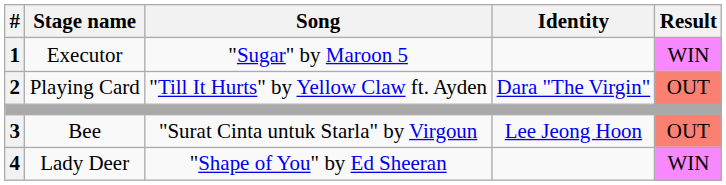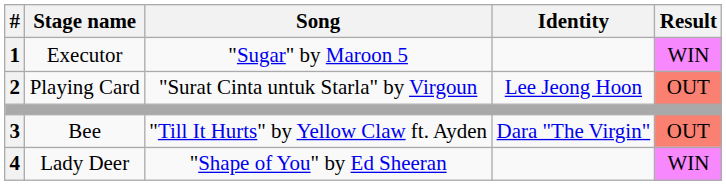2 | Song: "Till It Hurts" by Yellow Claw ft. Ayden -> "Surat Cinta untuk Starla" by Virgoun
2 | Identity: Dara "The Virgin" -> Lee Jeong Hoon
3 | Song: "Surat Cinta untuk Starla" by Virgoun -> "Till It Hurts" by Yellow Claw ft. Ayden
3 | Identity: Lee Jeong Hoon -> Dara "The Virgin"
